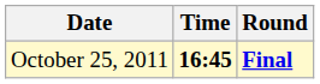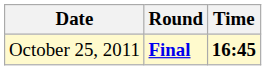columns swapped: Time <-> Round
